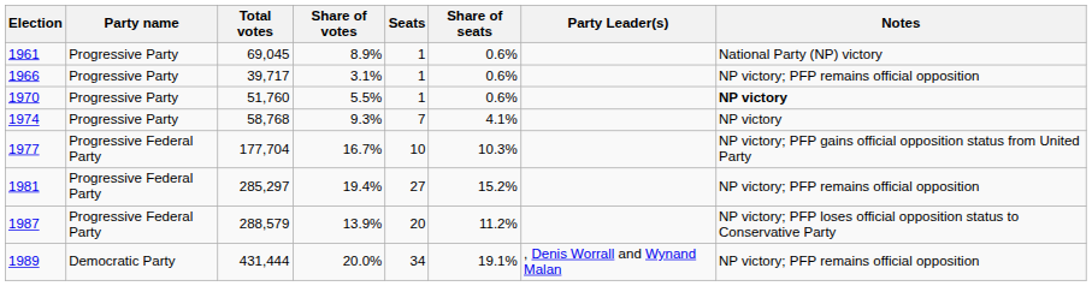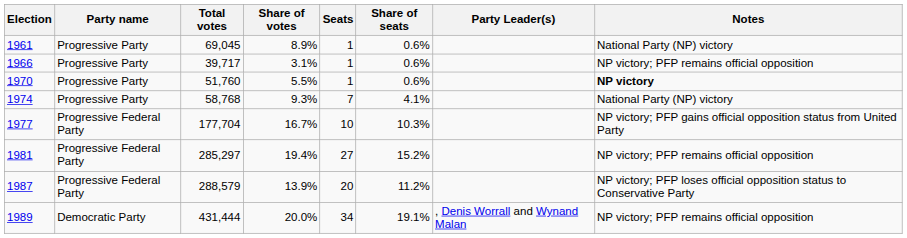1974 | Notes: NP victory -> National Party (NP) victory
